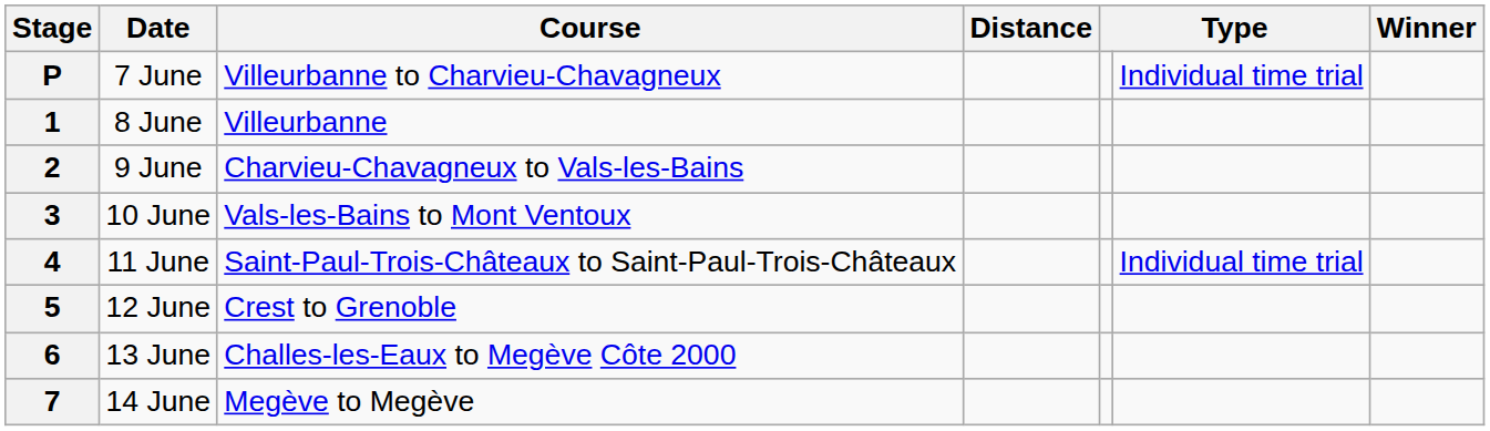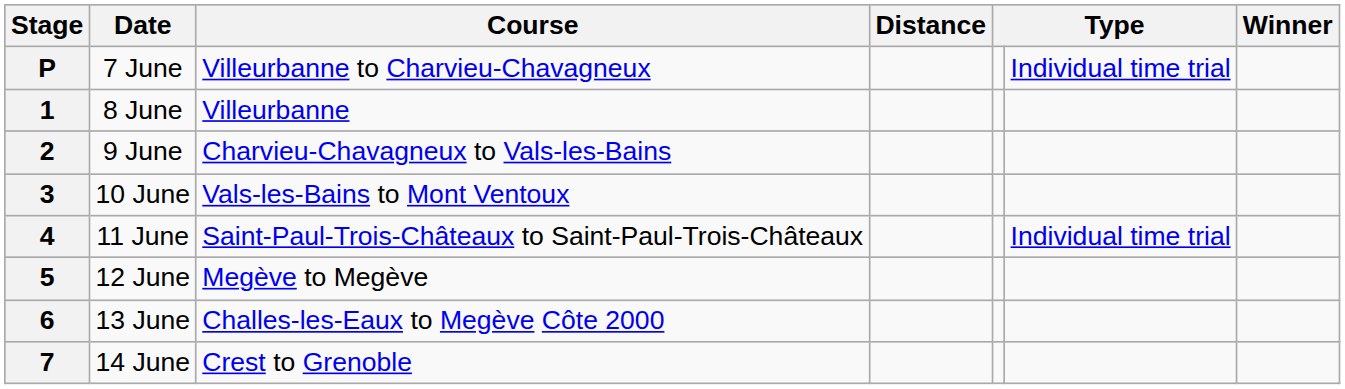5 | Course: Crest to Grenoble -> Megève to Megève
7 | Course: Megève to Megève -> Crest to Grenoble
